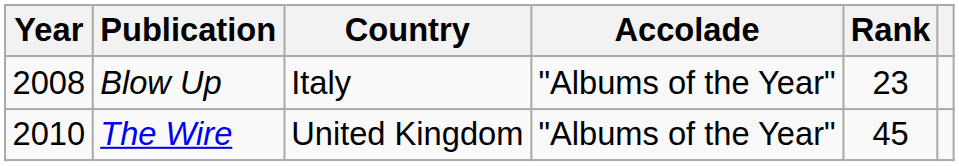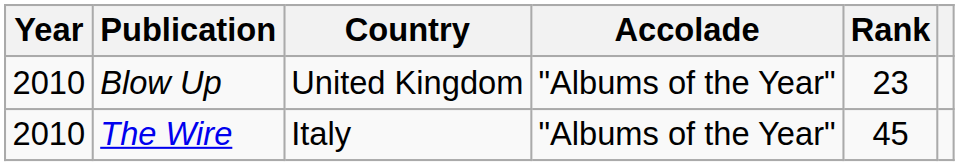Blow Up | Year: 2008 -> 2010
Blow Up | Country: Italy -> United Kingdom
The Wire | Country: United Kingdom -> Italy
